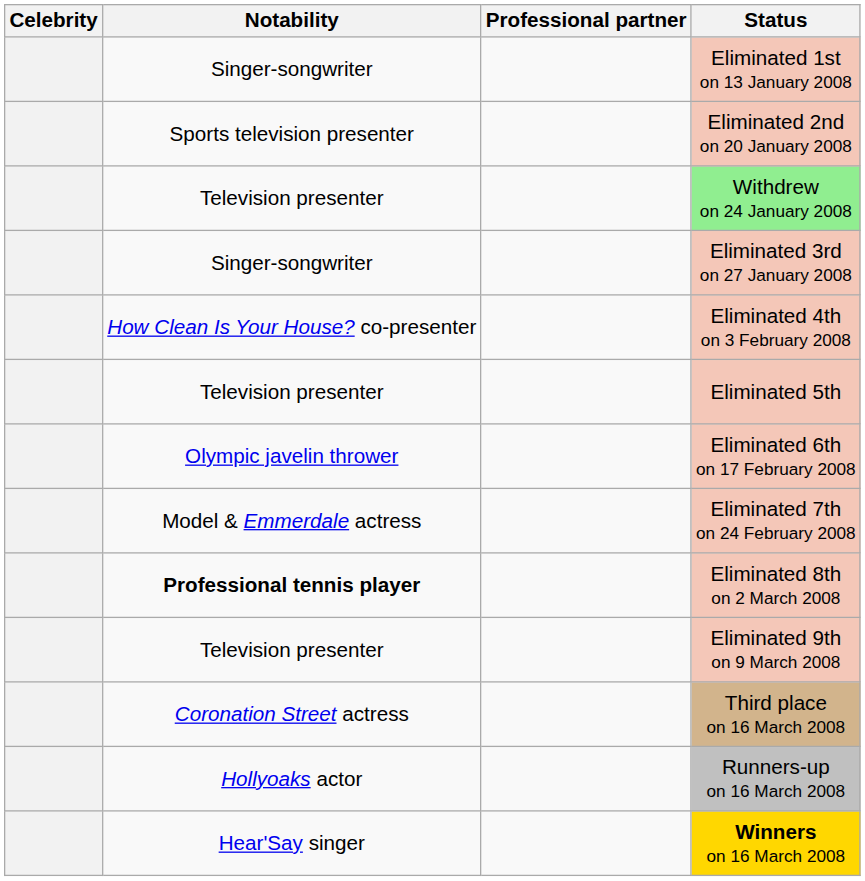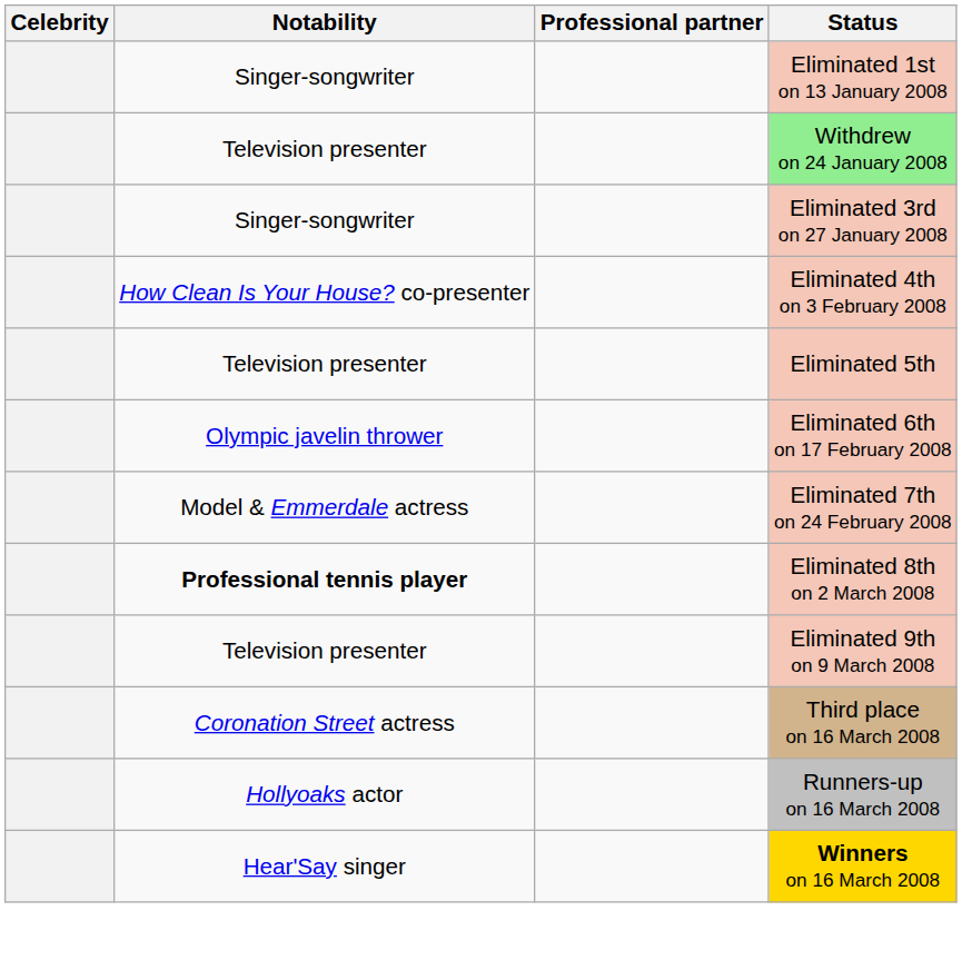- row: Sports television presenter | Eliminated 2nd on 20 January 2008
